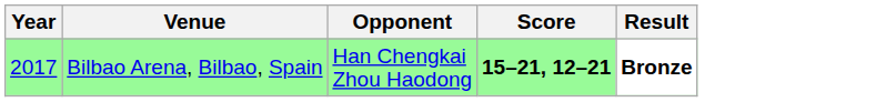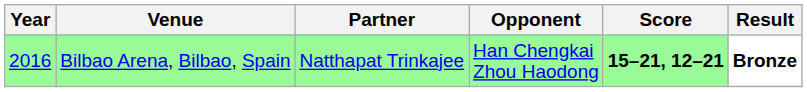+ column: Partner | Natthapat Trinkajee
Bilbao Arena, Bilbao, Spain | Year: 2017 -> 2016
